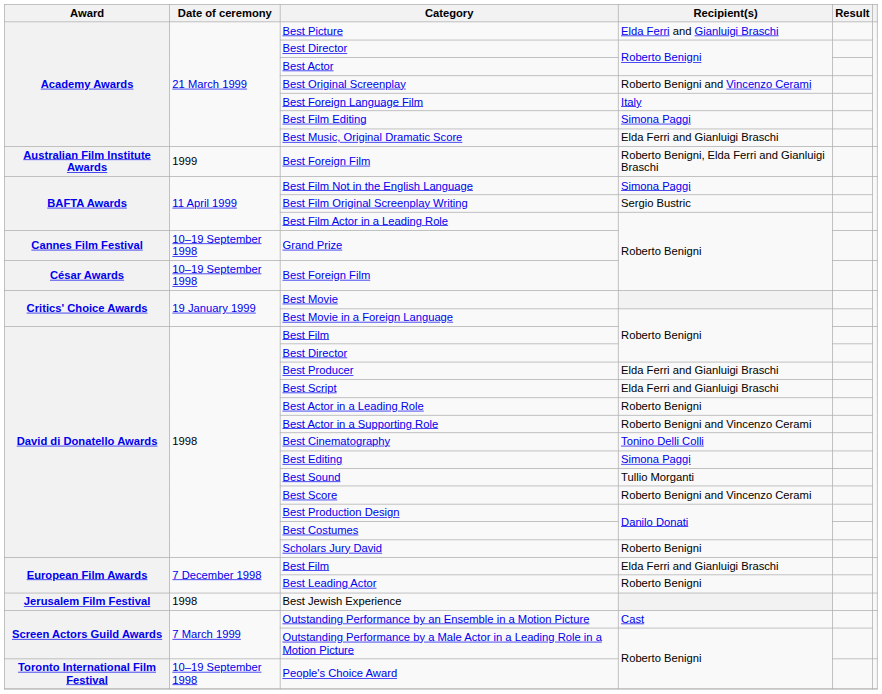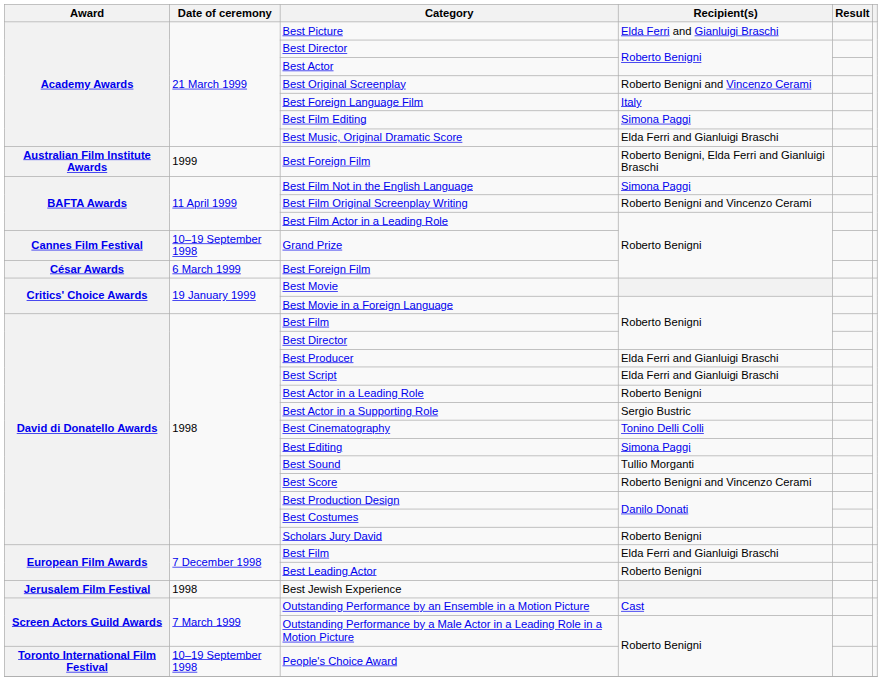Best Film Original Screenplay Writing | Recipient(s): Sergio Bustric -> Roberto Benigni and Vincenzo Cerami
César Awards / Best Foreign Film | Date of ceremony: 10–19 September 1998 -> 6 March 1999
Best Actor in a Supporting Role | Recipient(s): Roberto Benigni and Vincenzo Cerami -> Sergio Bustric
